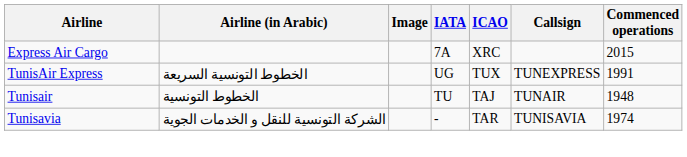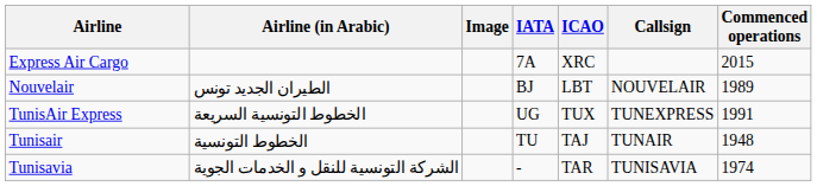+ row: Nouvelair | الطيران الجديد تونس | BJ | LBT | NOUVELAIR | 1989
